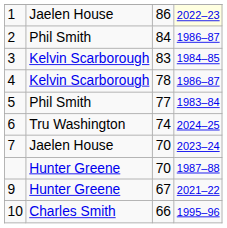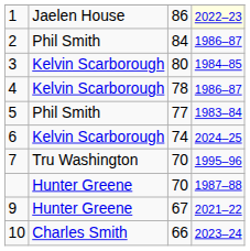3 | column 3: 83 -> 80
6 | column 2: Tru Washington -> Kelvin Scarborough
7 | column 2: Jaelen House -> Tru Washington
7 | column 4: 2023–24 -> 1995–96
10 | column 4: 1995–96 -> 2023–24
